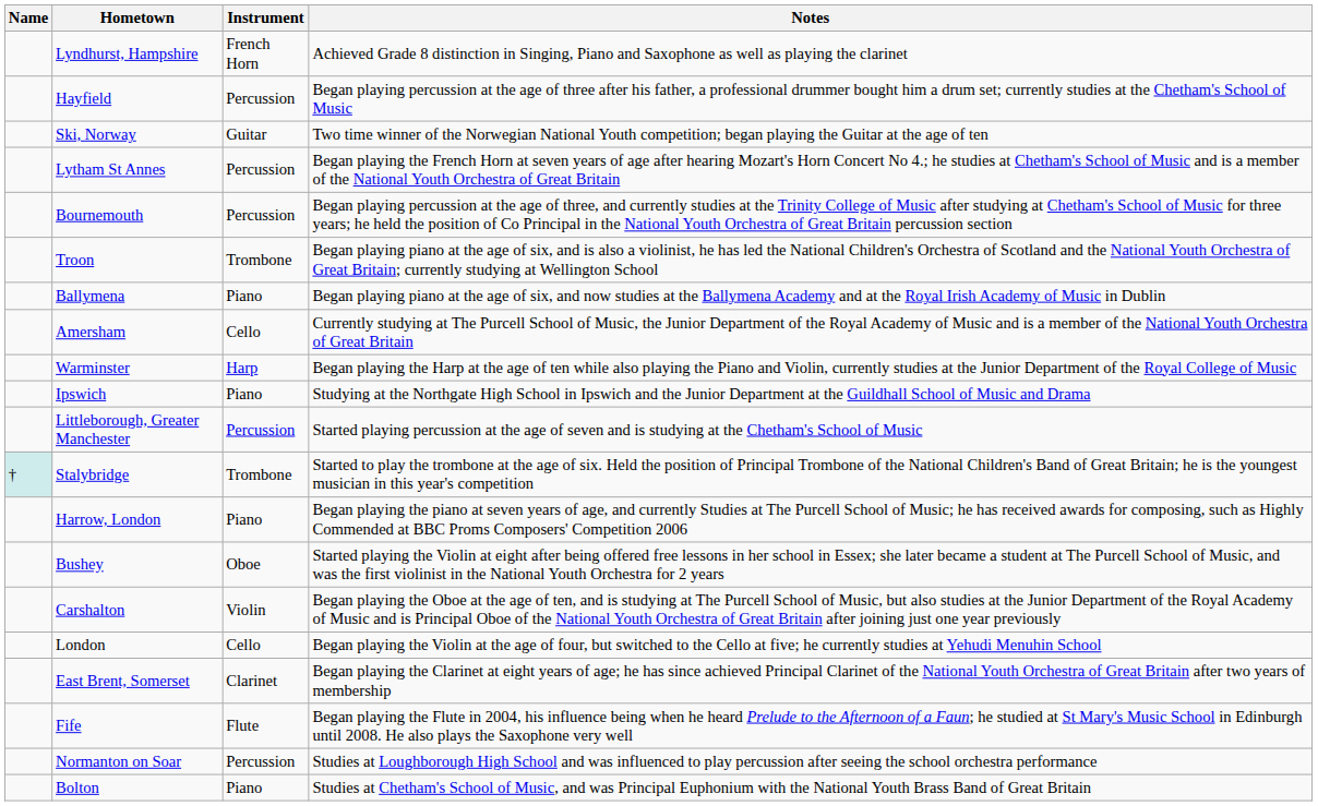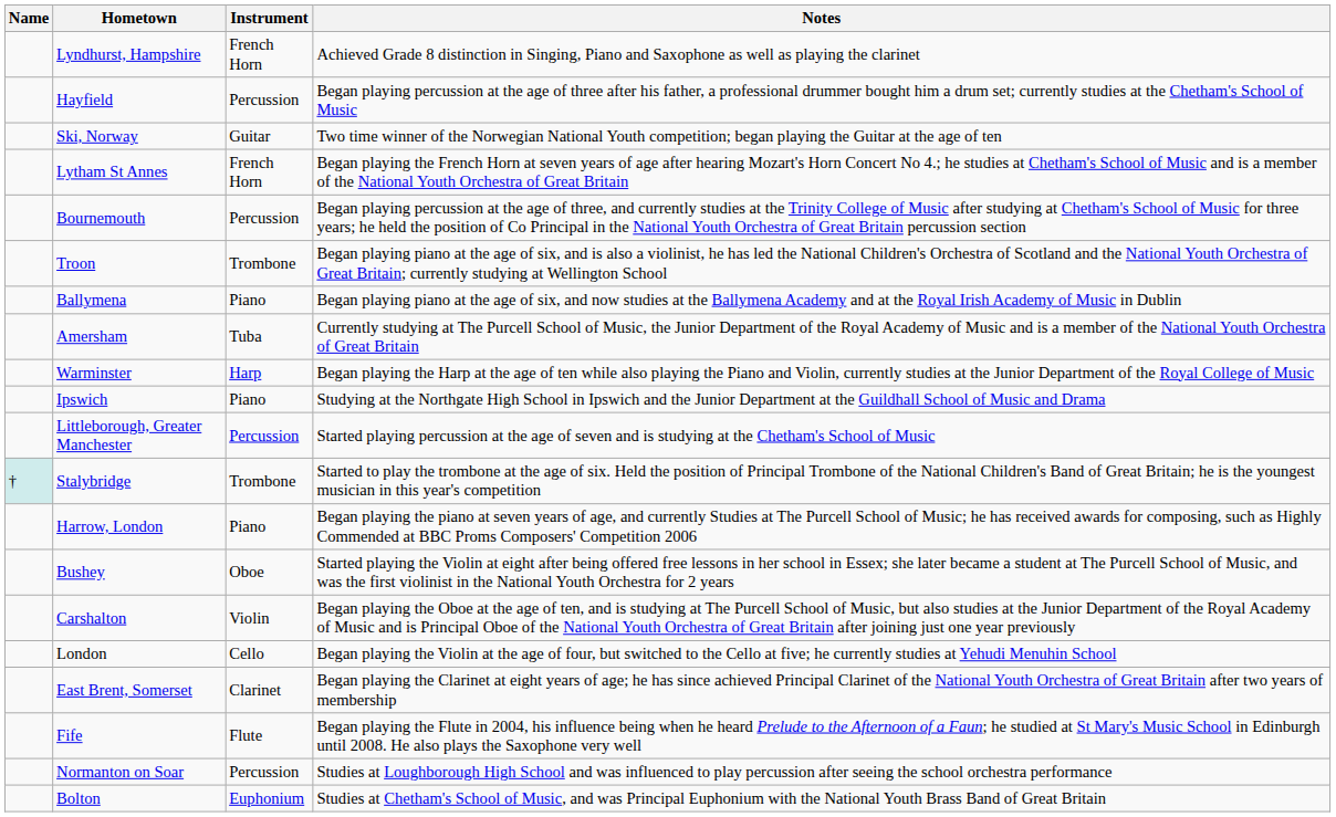Lytham St Annes | Instrument: Percussion -> French Horn
Amersham | Instrument: Cello -> Tuba
Bolton | Instrument: Piano -> Euphonium
